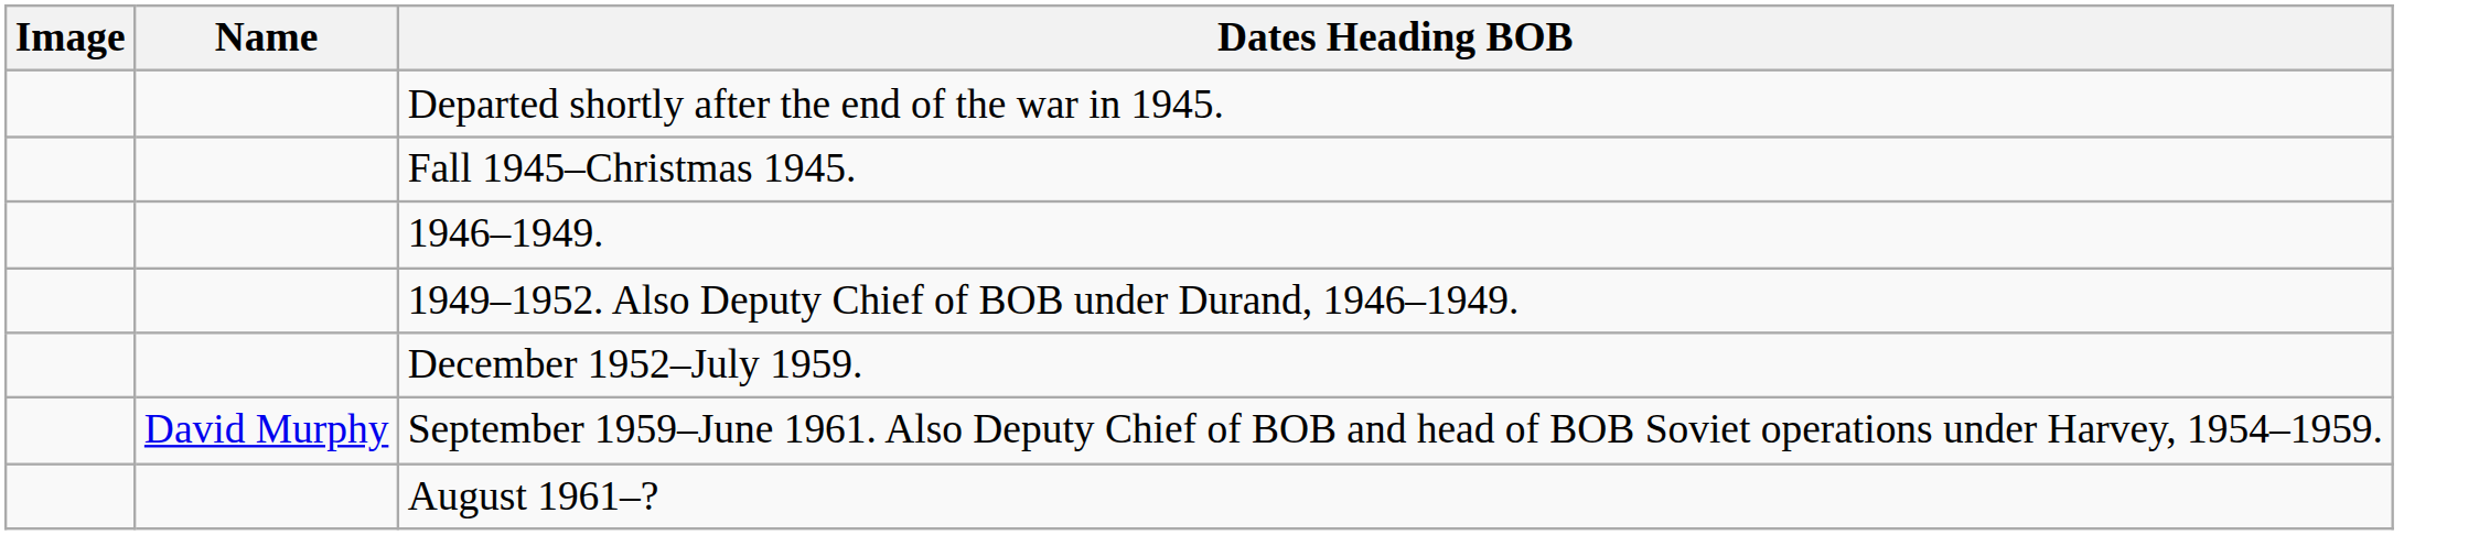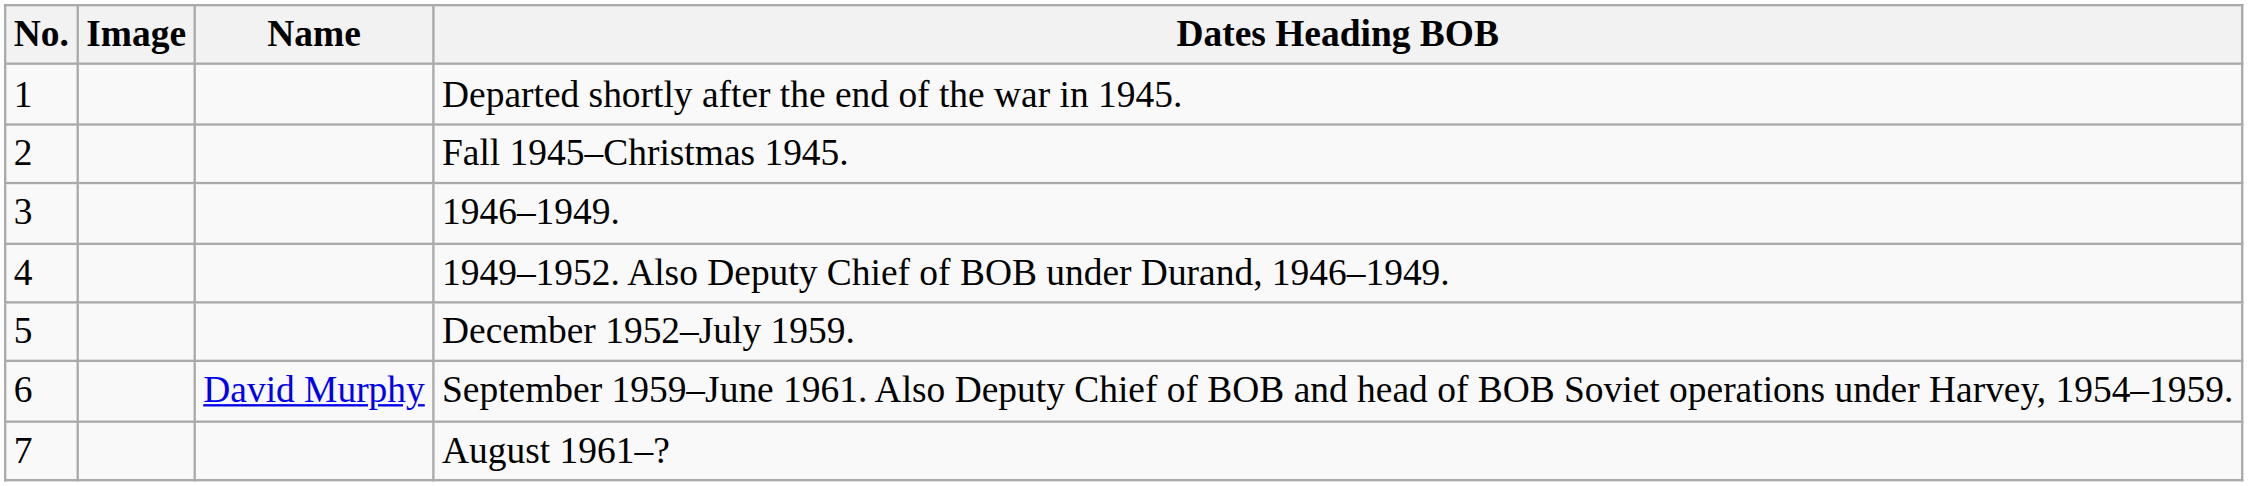+ column: No. | 1 | 2 | 3 | 4 | 5 | 6 | 7
